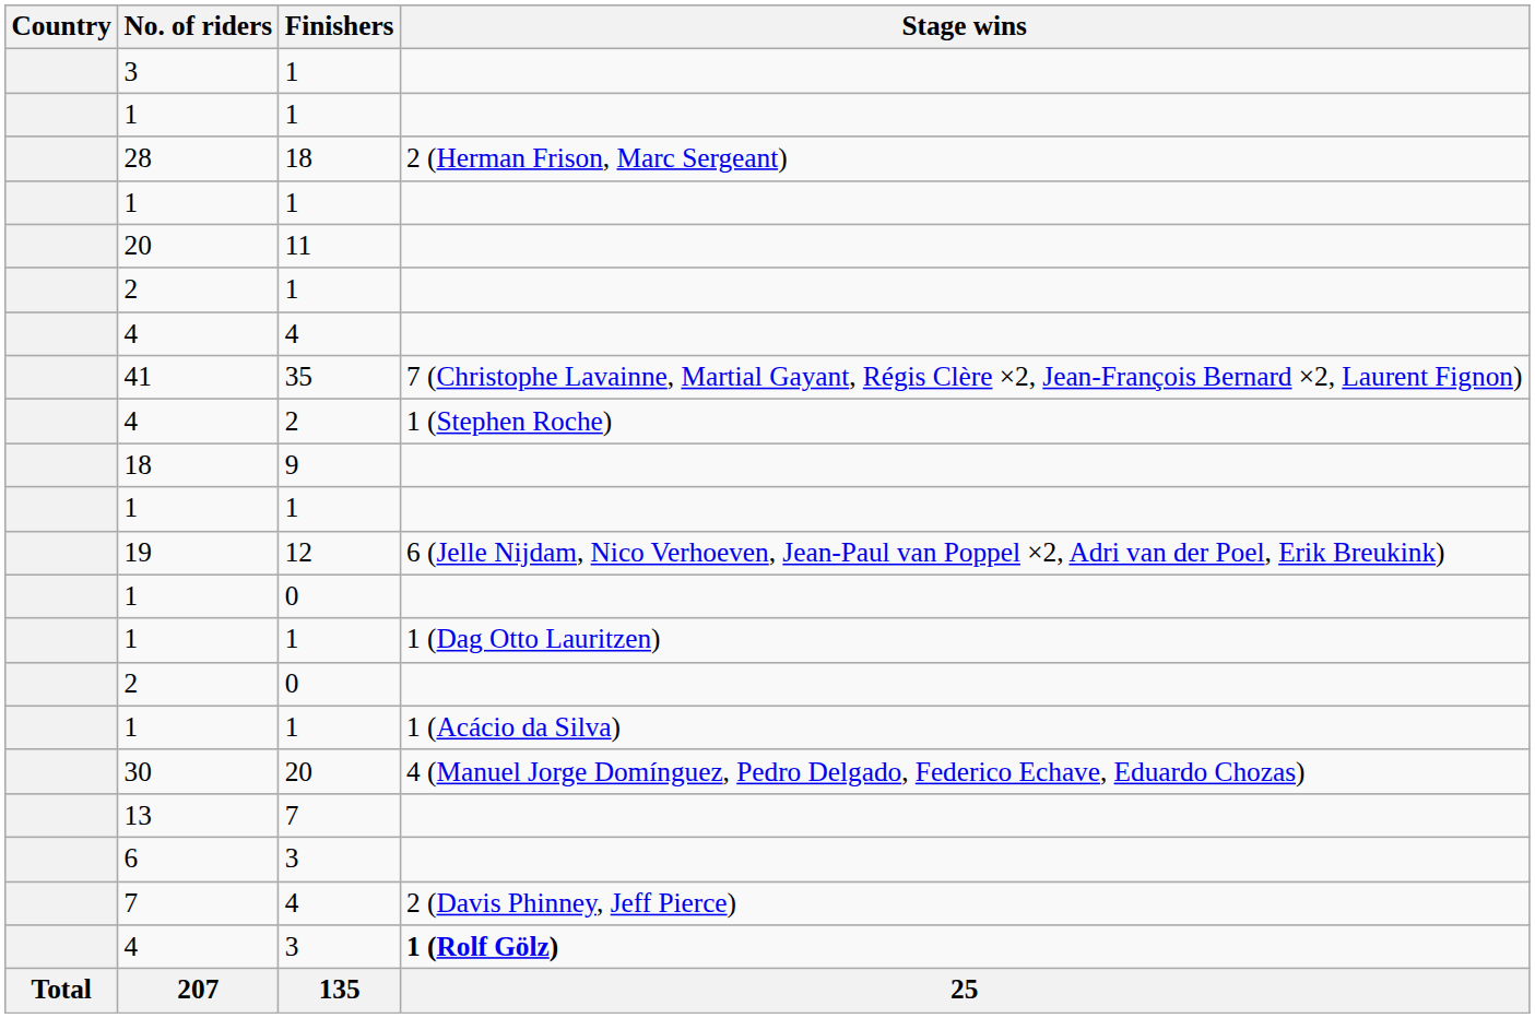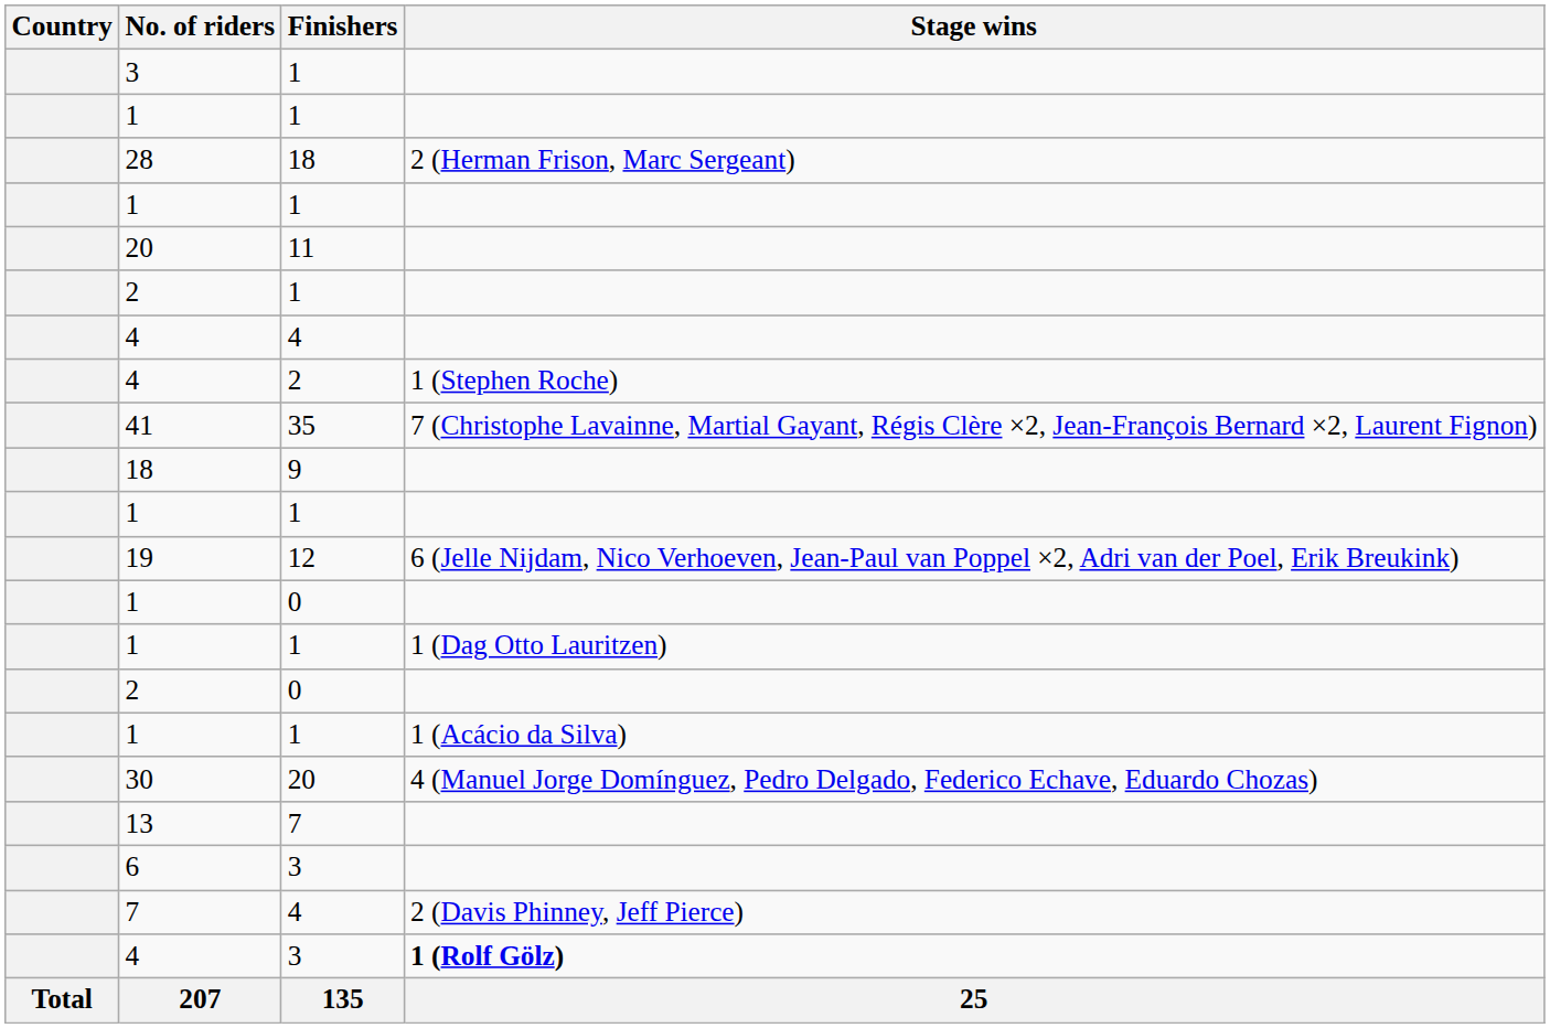rows swapped: 41 <-> 4 / 2
